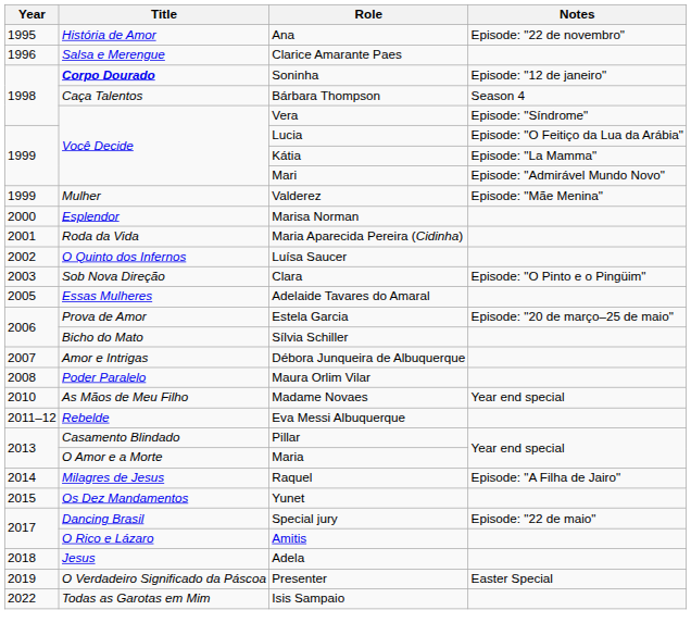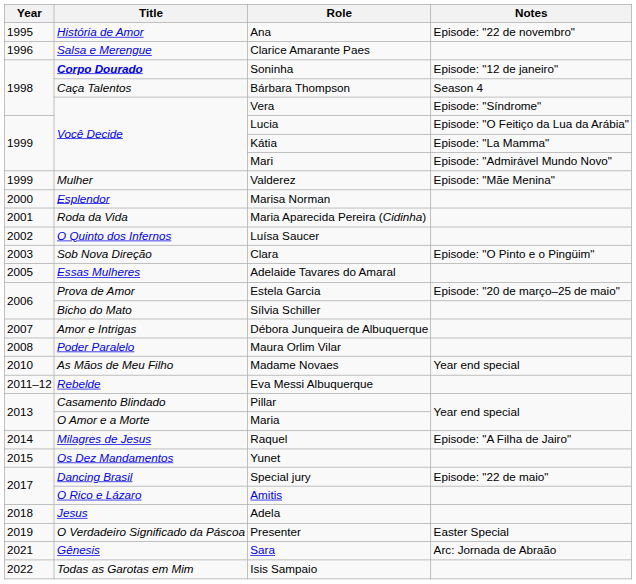+ row: 2021 | Gênesis | Sara | Arc: Jornada de Abraão
